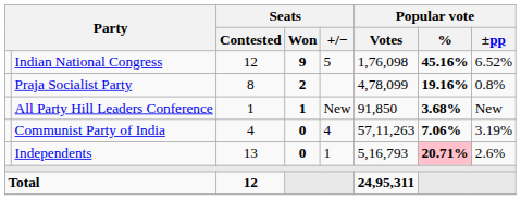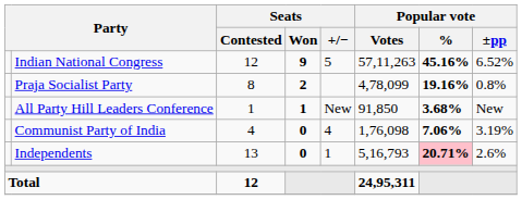Indian National Congress | Popular vote / Votes: 1,76,098 -> 57,11,263
Communist Party of India | Popular vote / Votes: 57,11,263 -> 1,76,098
